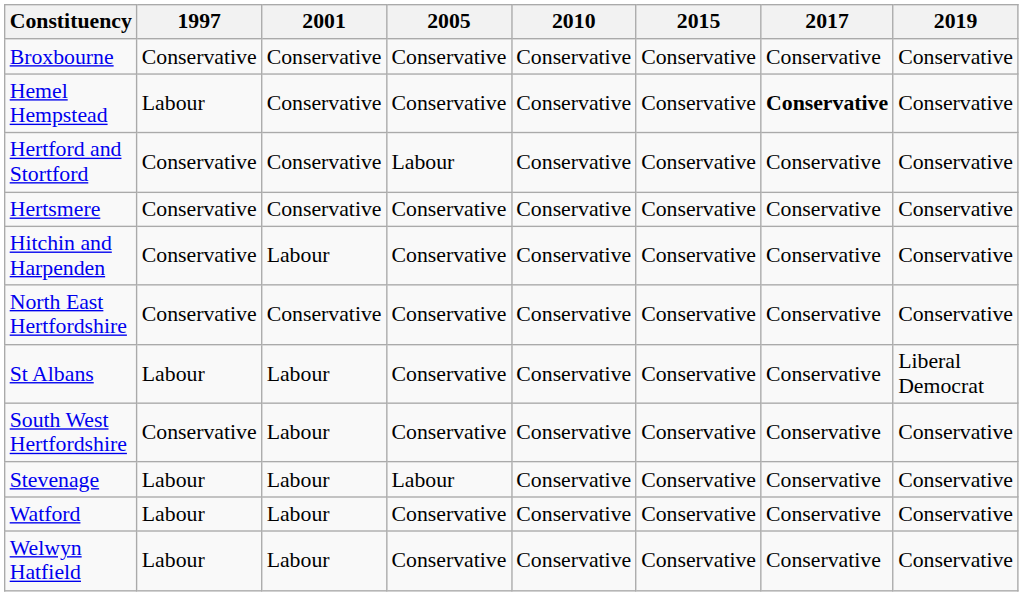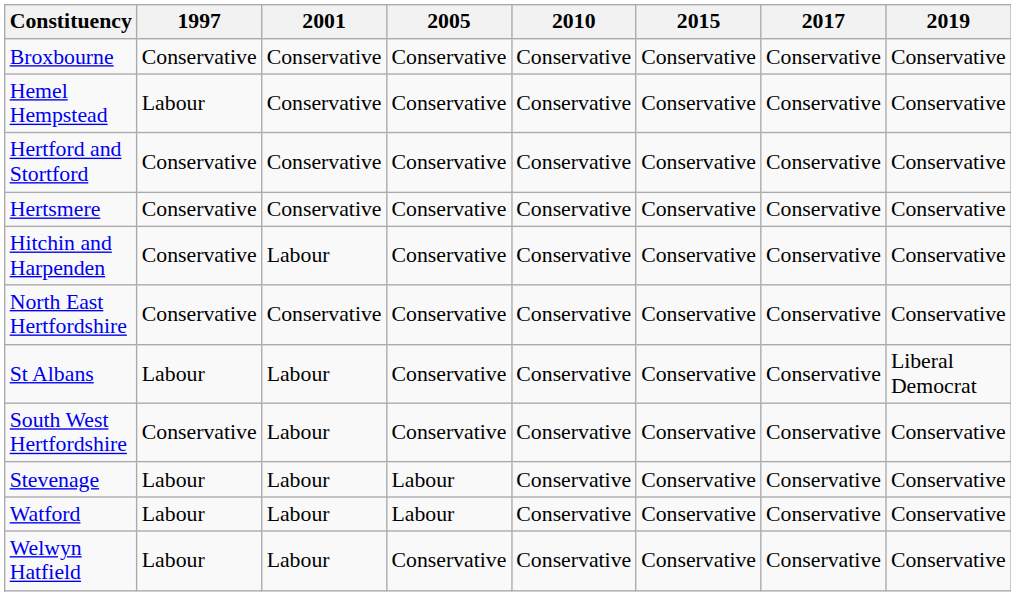Hemel Hempstead | 2017: bold -> normal
Hertford and Stortford | 2005: Labour -> Conservative
Watford | 2005: Conservative -> Labour
